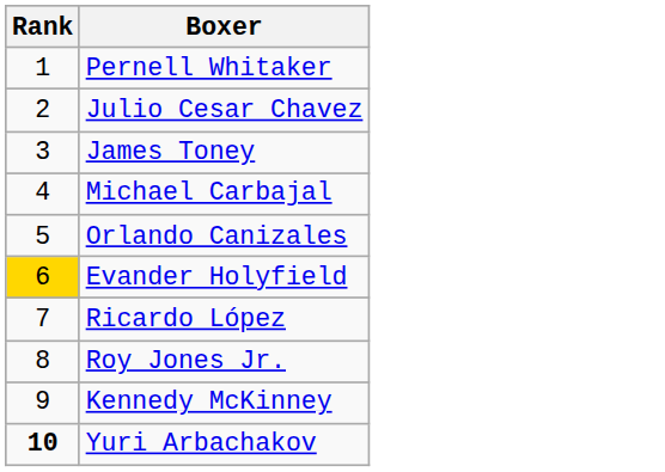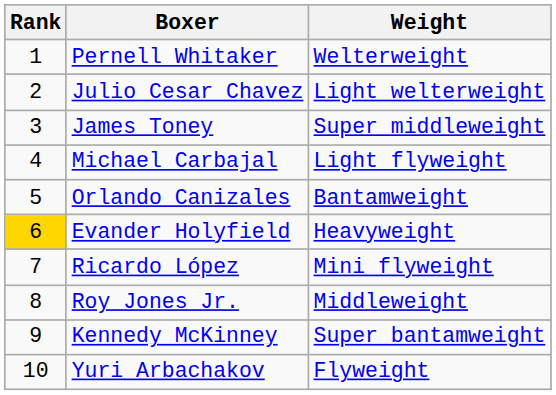+ column: Weight | Welterweight | Light welterweight | Super middleweight | Light flyweight | Bantamweight | Heavyweight | Mini flyweight | Middleweight | Super bantamweight | Flyweight
Yuri Arbachakov | Rank: bold -> normal
